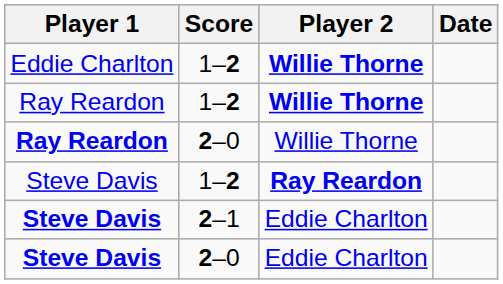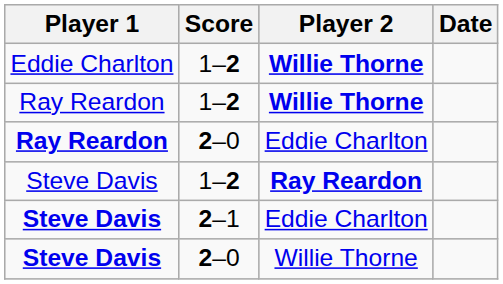Ray Reardon / 2–0 | Player 2: Willie Thorne -> Eddie Charlton
Steve Davis / 2–0 | Player 2: Eddie Charlton -> Willie Thorne
